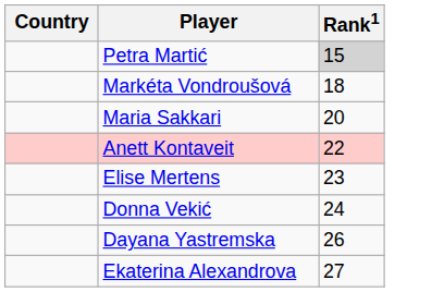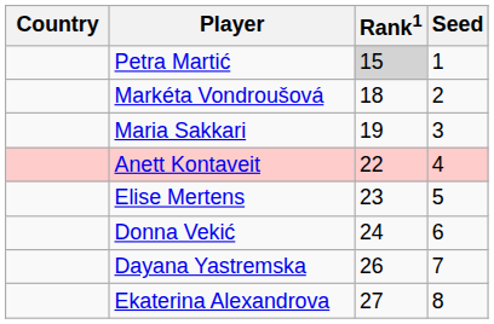+ column: Seed | 1 | 2 | 3 | 4 | 5 | 6 | 7 | 8
Maria Sakkari | Rank1: 20 -> 19
